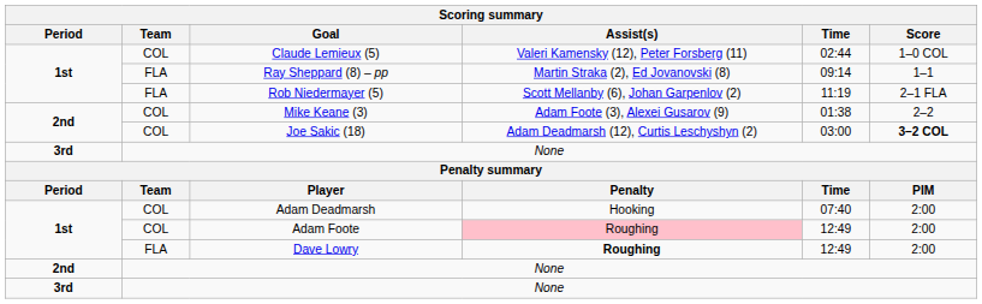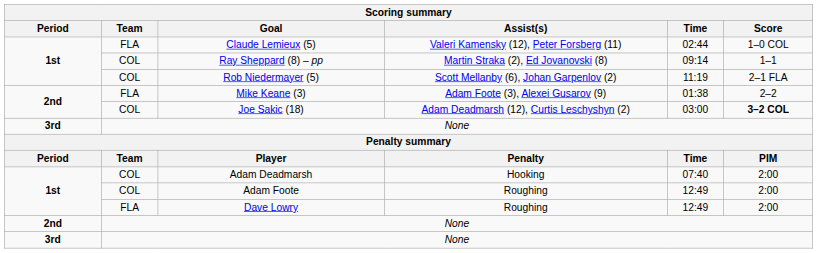Claude Lemieux (5) | Team: COL -> FLA
Ray Sheppard (8) – pp | Team: FLA -> COL
Rob Niedermayer (5) | Team: FLA -> COL
Mike Keane (3) | Team: COL -> FLA
Adam Foote | Assist(s): pink background -> no background
Dave Lowry | Assist(s): bold -> normal
